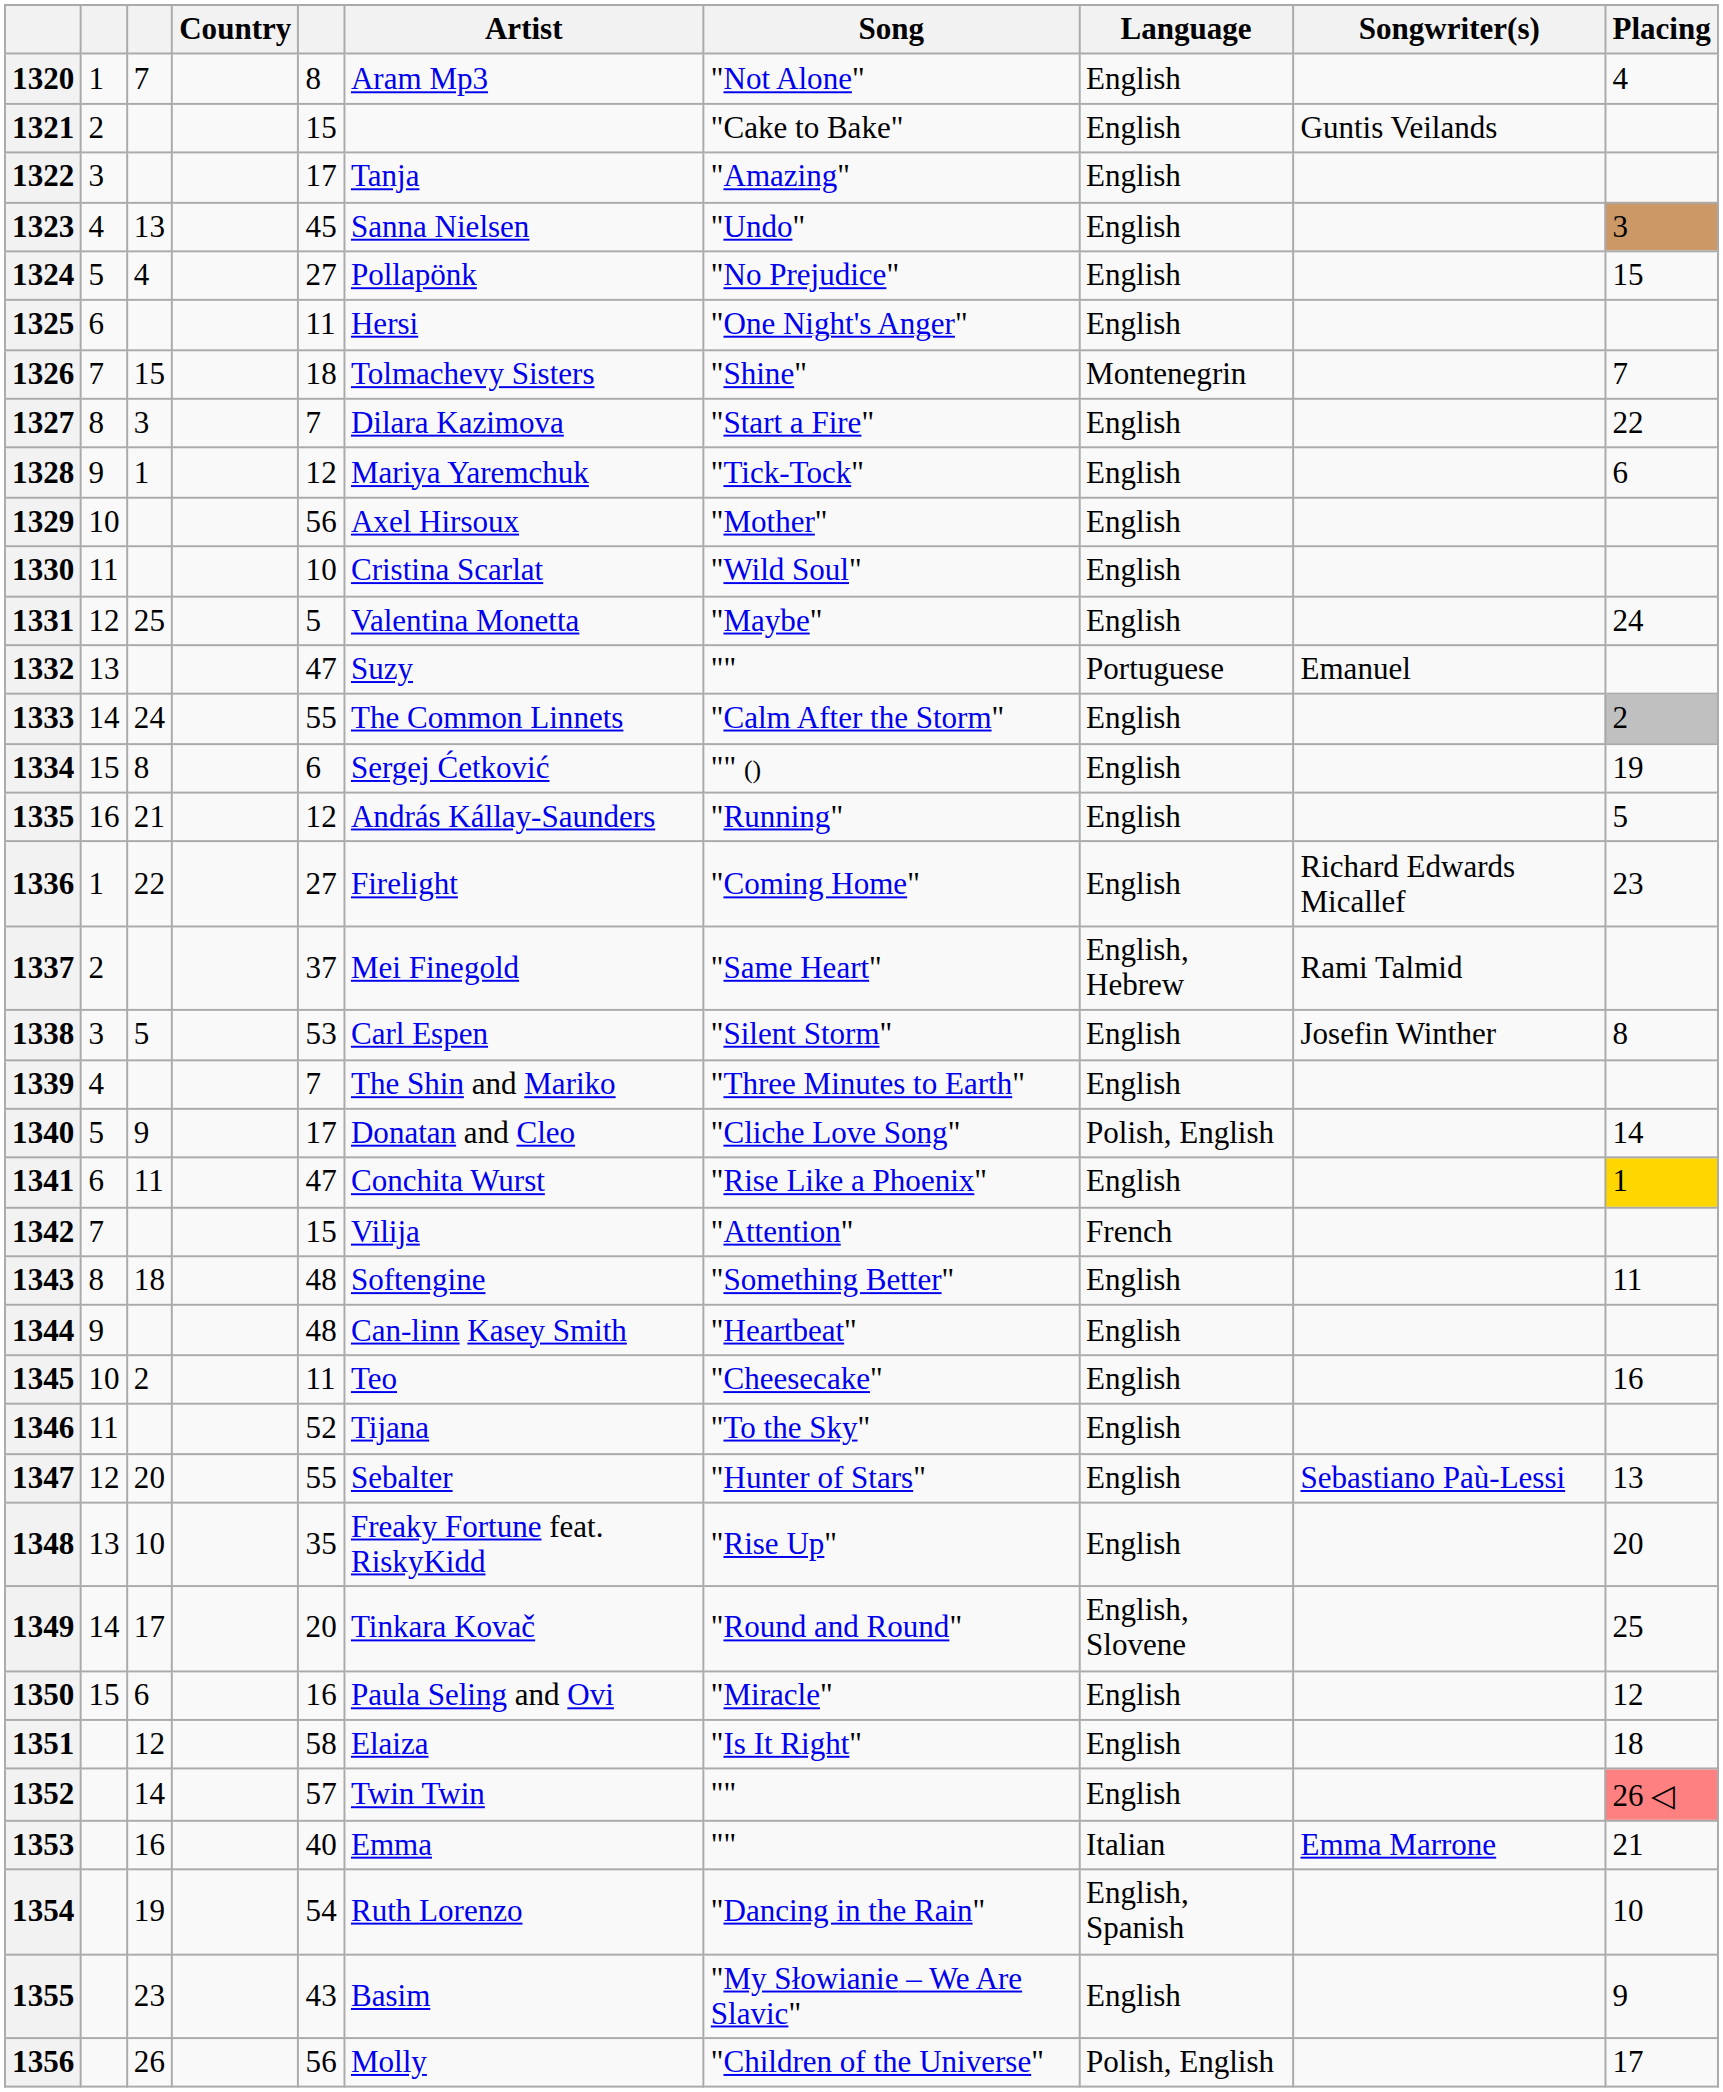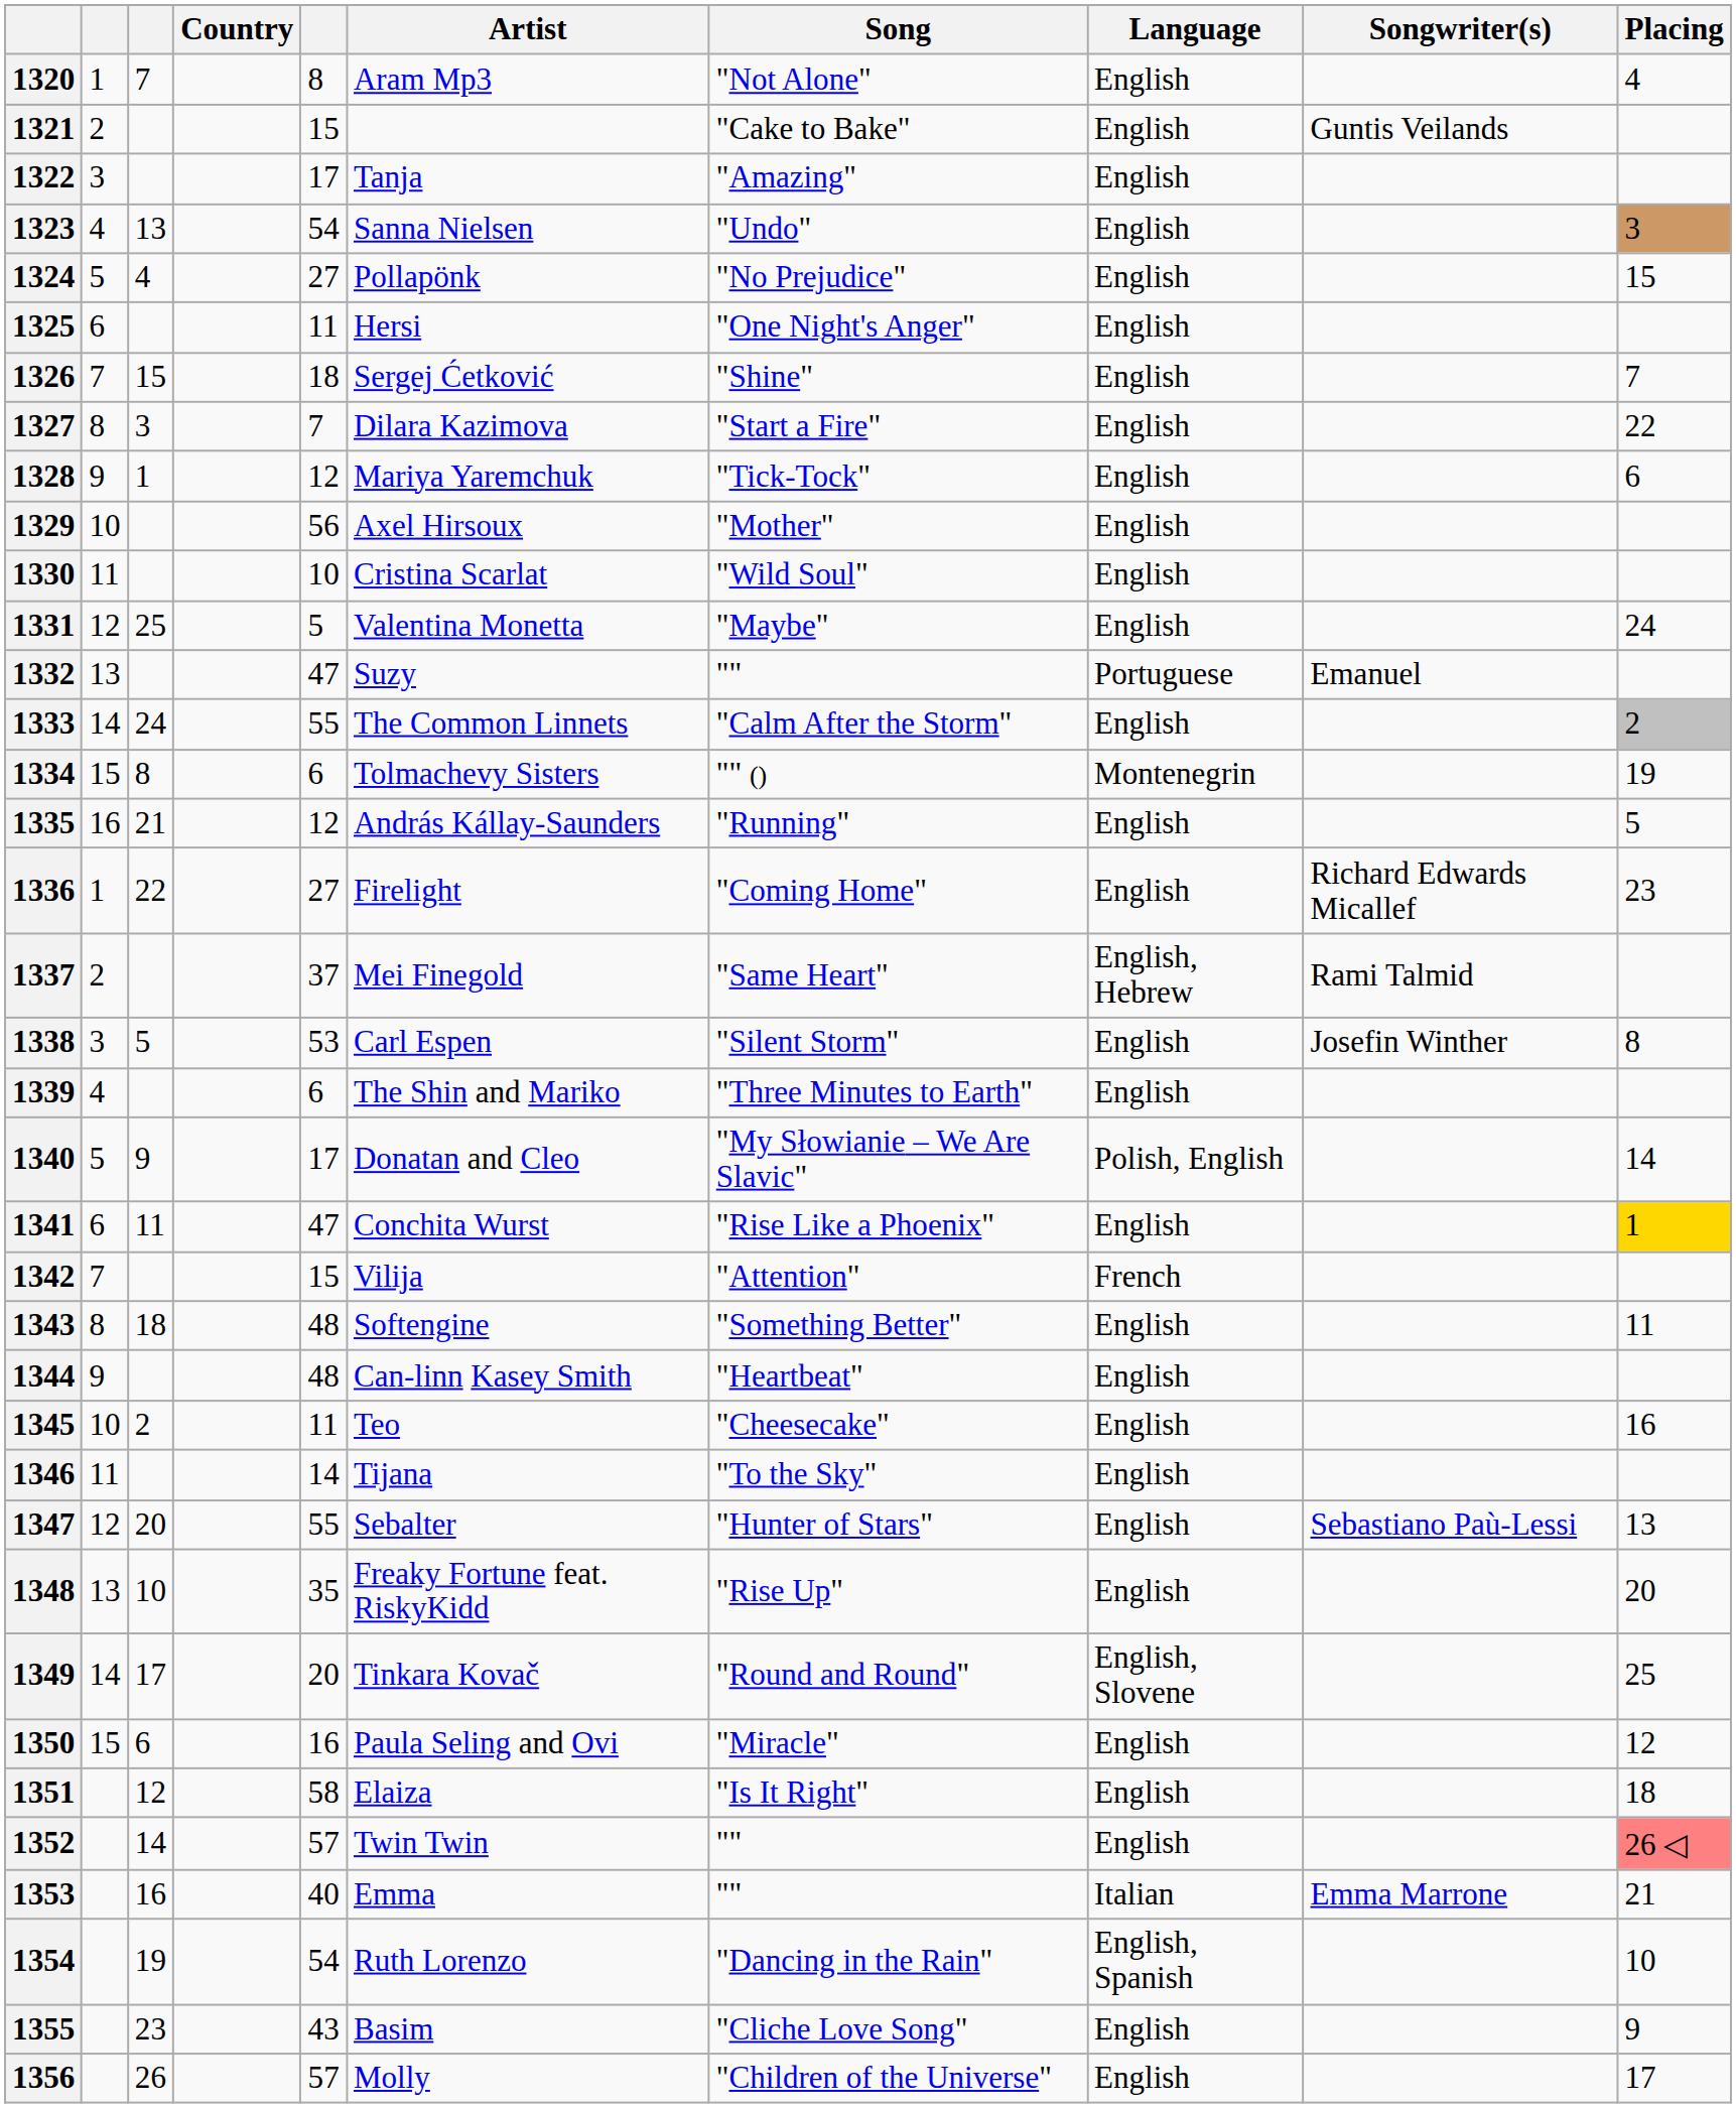1323 | column 5: 45 -> 54
1326 | Artist: Tolmachevy Sisters -> Sergej Ćetković
1326 | Language: Montenegrin -> English
1334 | Artist: Sergej Ćetković -> Tolmachevy Sisters
1334 | Language: English -> Montenegrin
1339 | column 5: 7 -> 6
1340 | Song: "Cliche Love Song" -> "My Słowianie – We Are Slavic"
1346 | column 5: 52 -> 14
1355 | Song: "My Słowianie – We Are Slavic" -> "Cliche Love Song"
1356 | column 5: 56 -> 57
1356 | Language: Polish, English -> English
